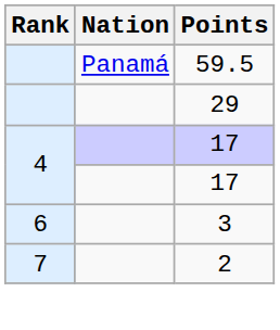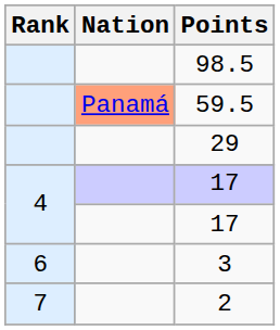+ row: 98.5
59.5 | Nation: no background -> lightsalmon background
